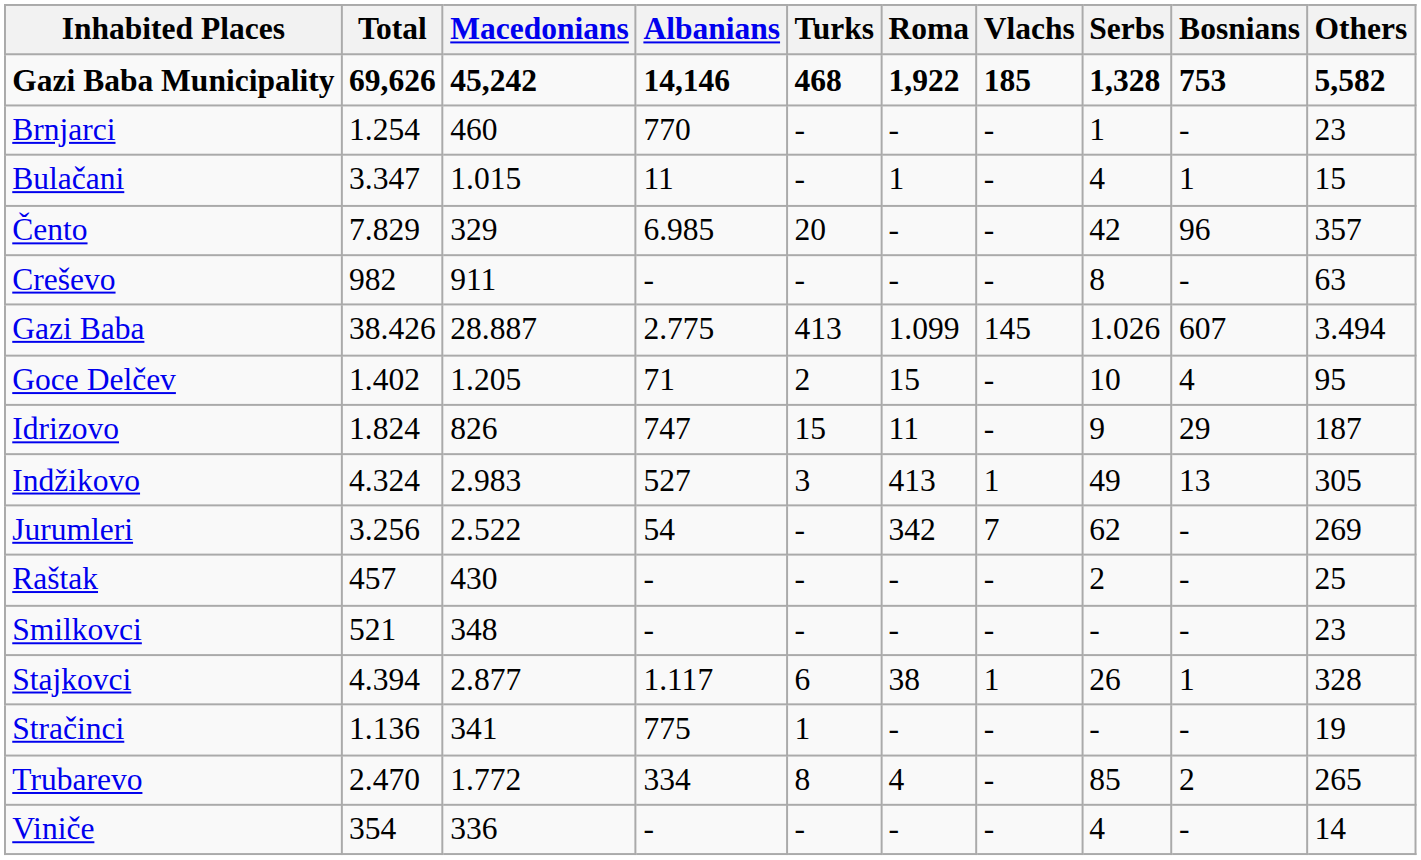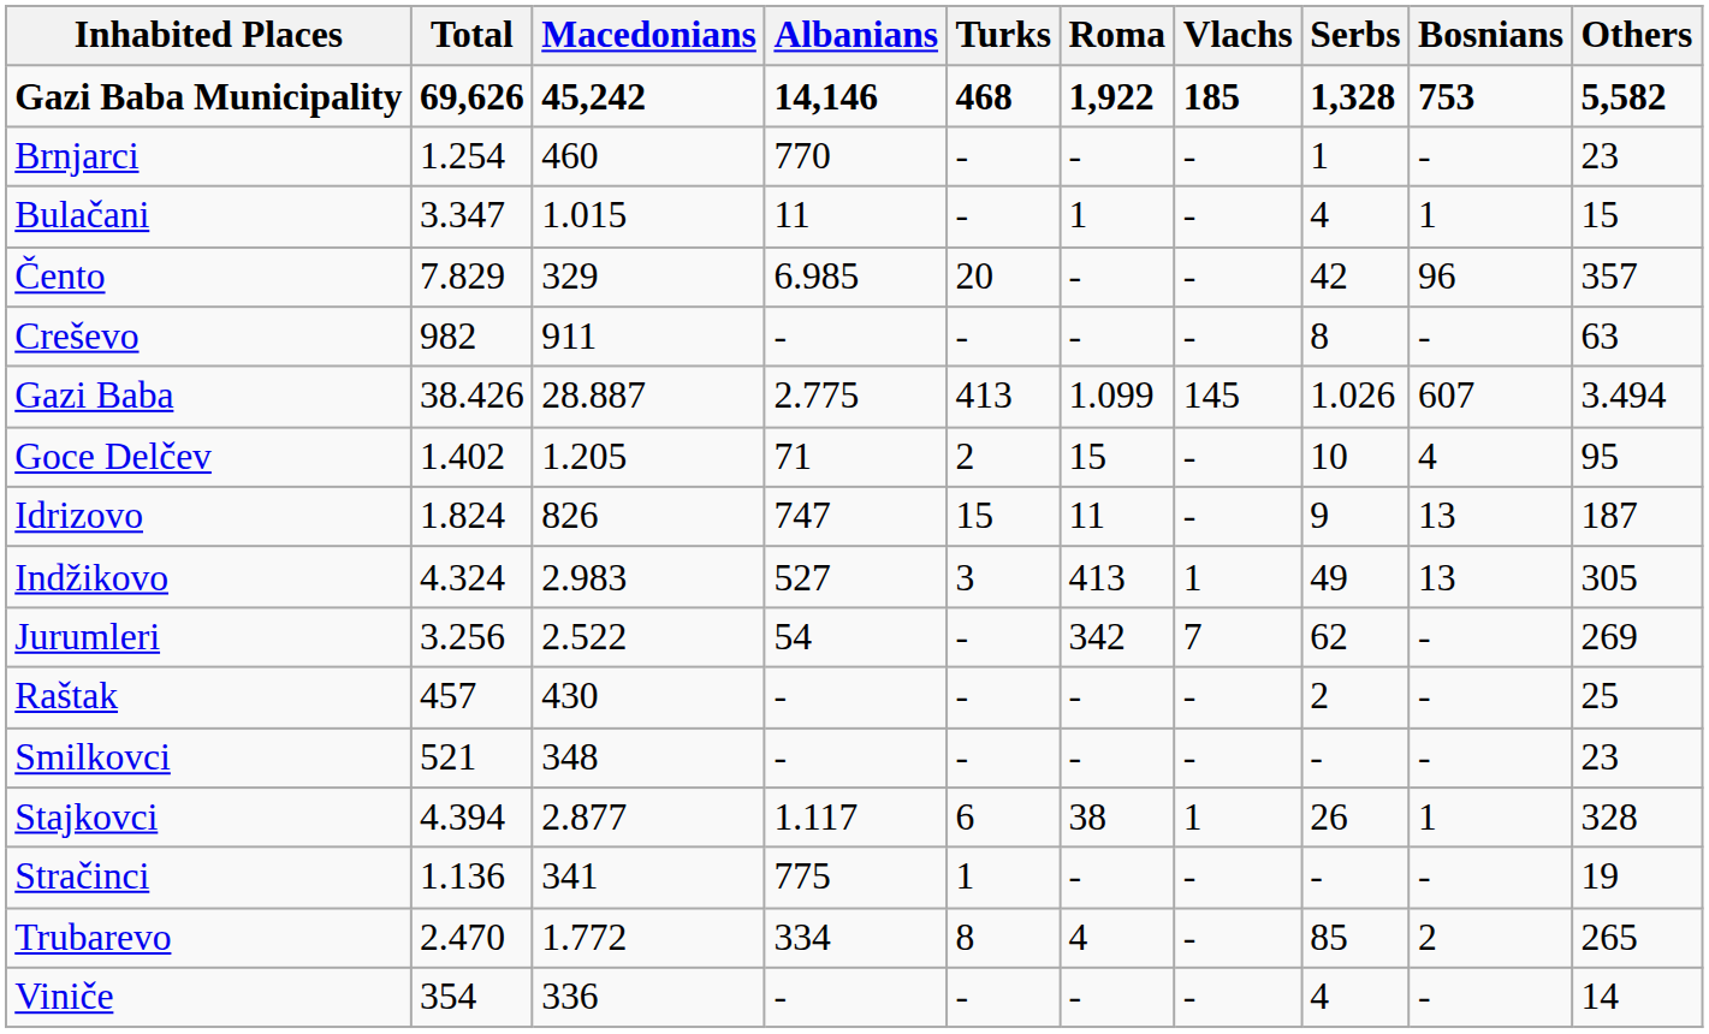Idrizovo | Bosnians: 29 -> 13
